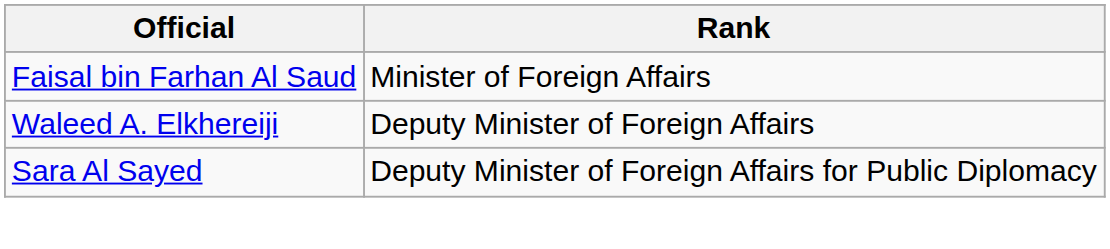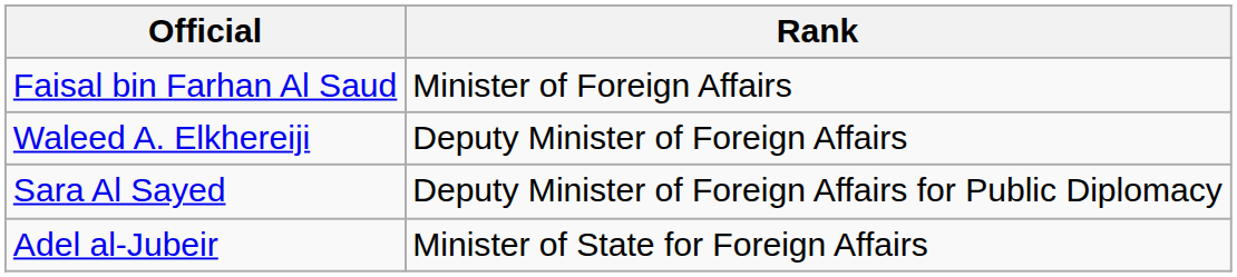+ row: Adel al-Jubeir | Minister of State for Foreign Affairs
